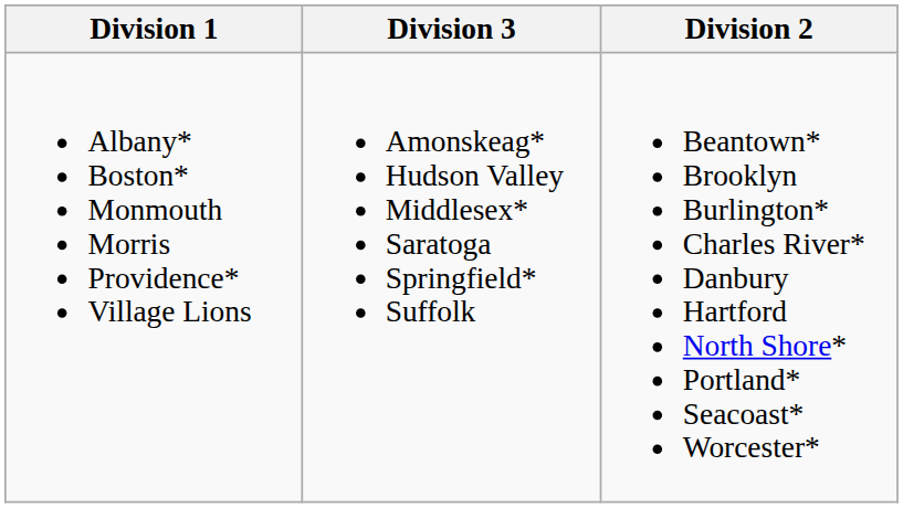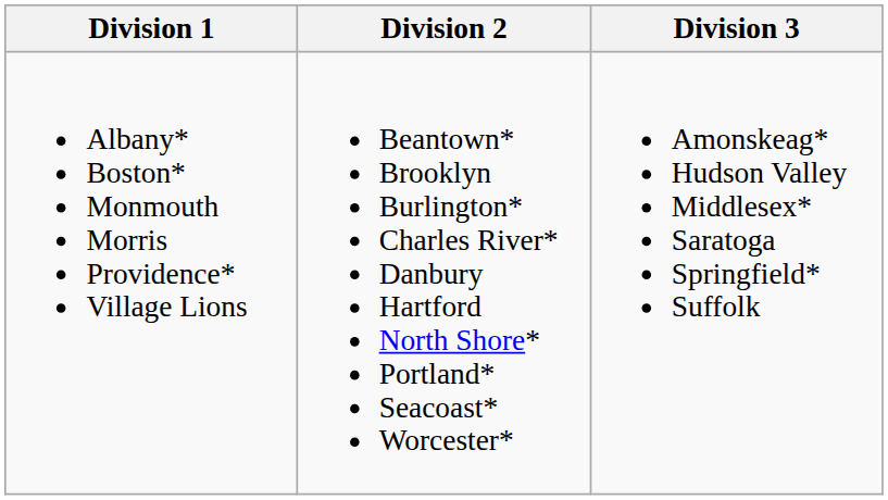columns swapped: Division 2 <-> Division 3
